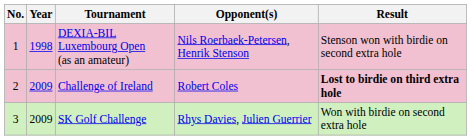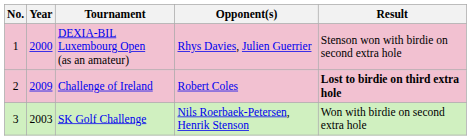DEXIA-BIL Luxembourg Open (as an amateur) | Year: 1998 -> 2000
DEXIA-BIL Luxembourg Open (as an amateur) | Opponent(s): Nils Roerbaek-Petersen, Henrik Stenson -> Rhys Davies, Julien Guerrier
SK Golf Challenge | Year: 2009 -> 2003
SK Golf Challenge | Opponent(s): Rhys Davies, Julien Guerrier -> Nils Roerbaek-Petersen, Henrik Stenson
